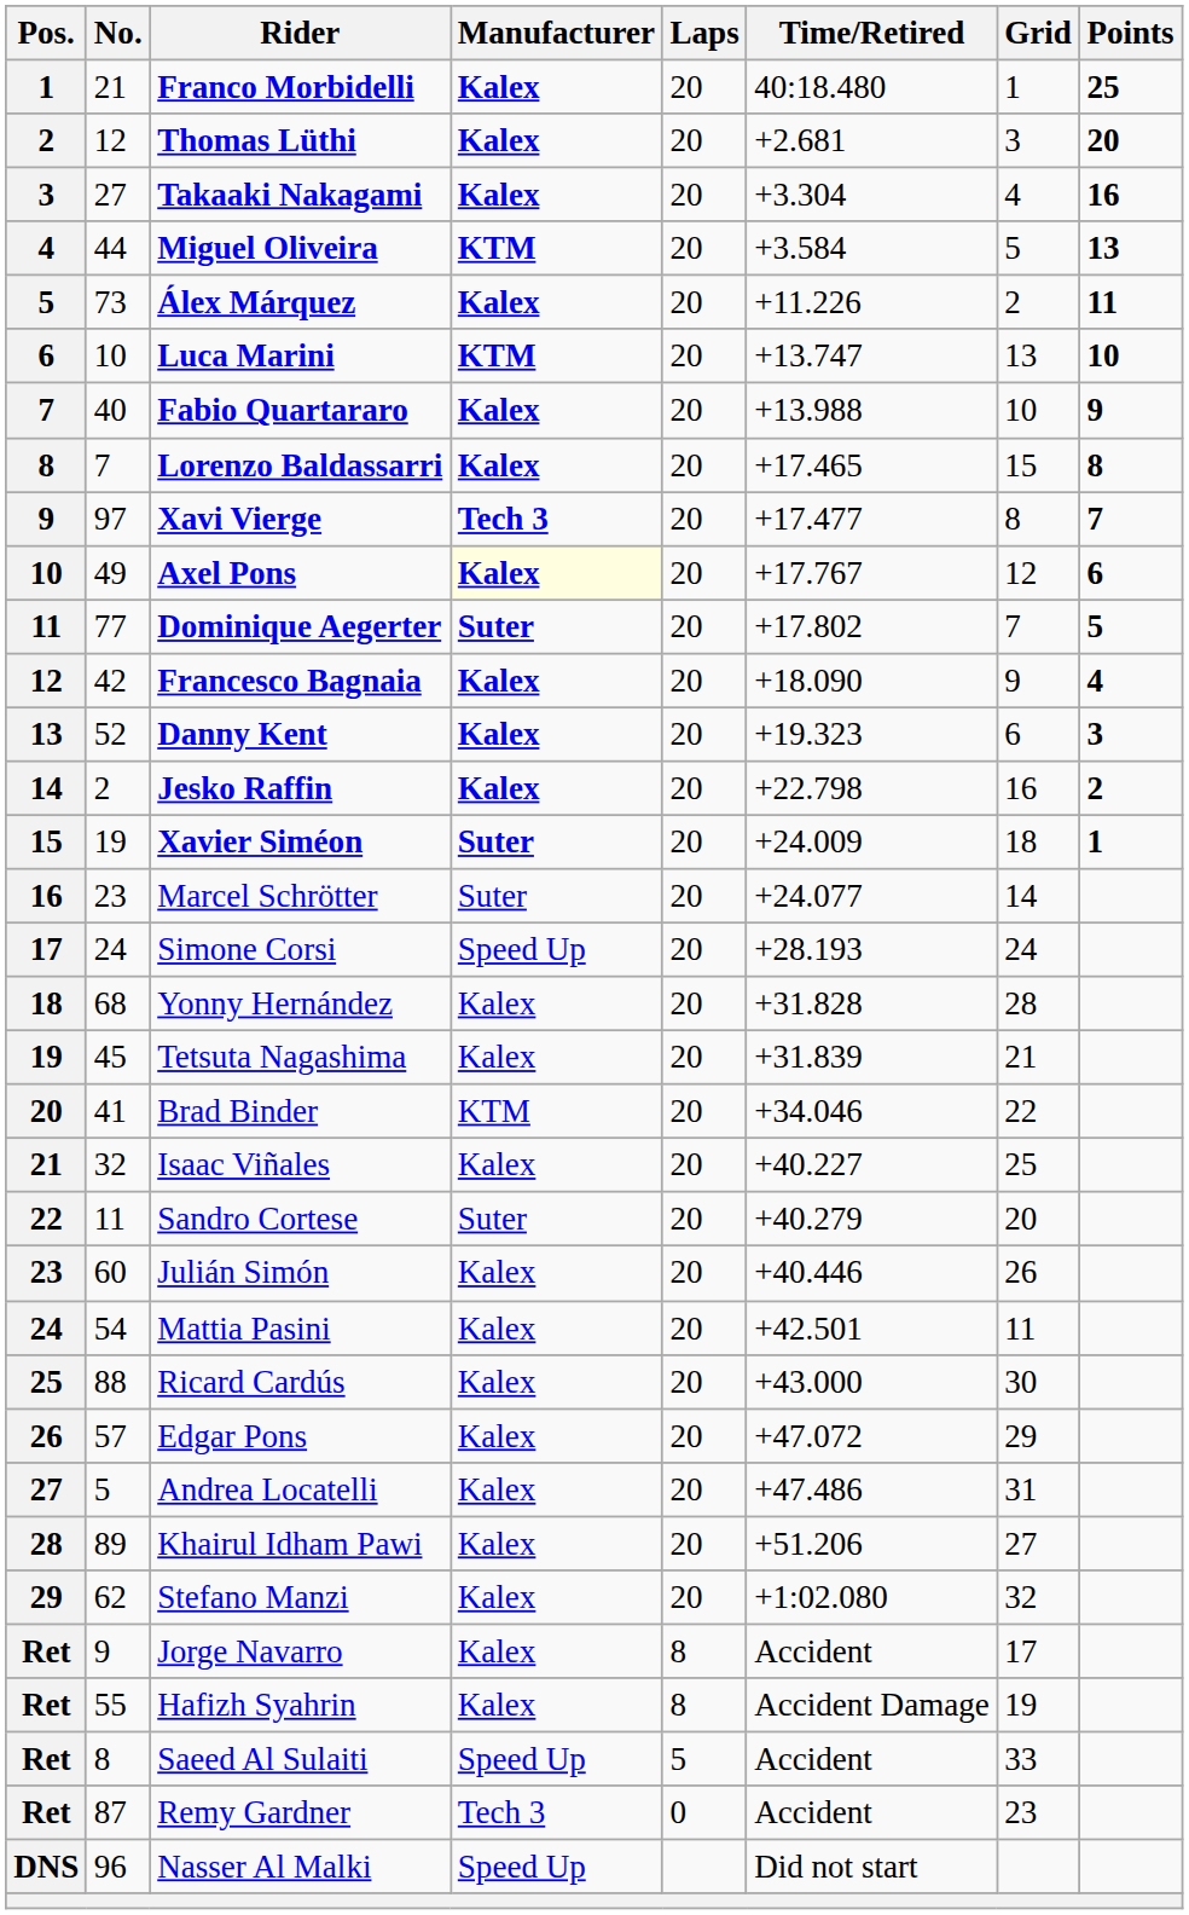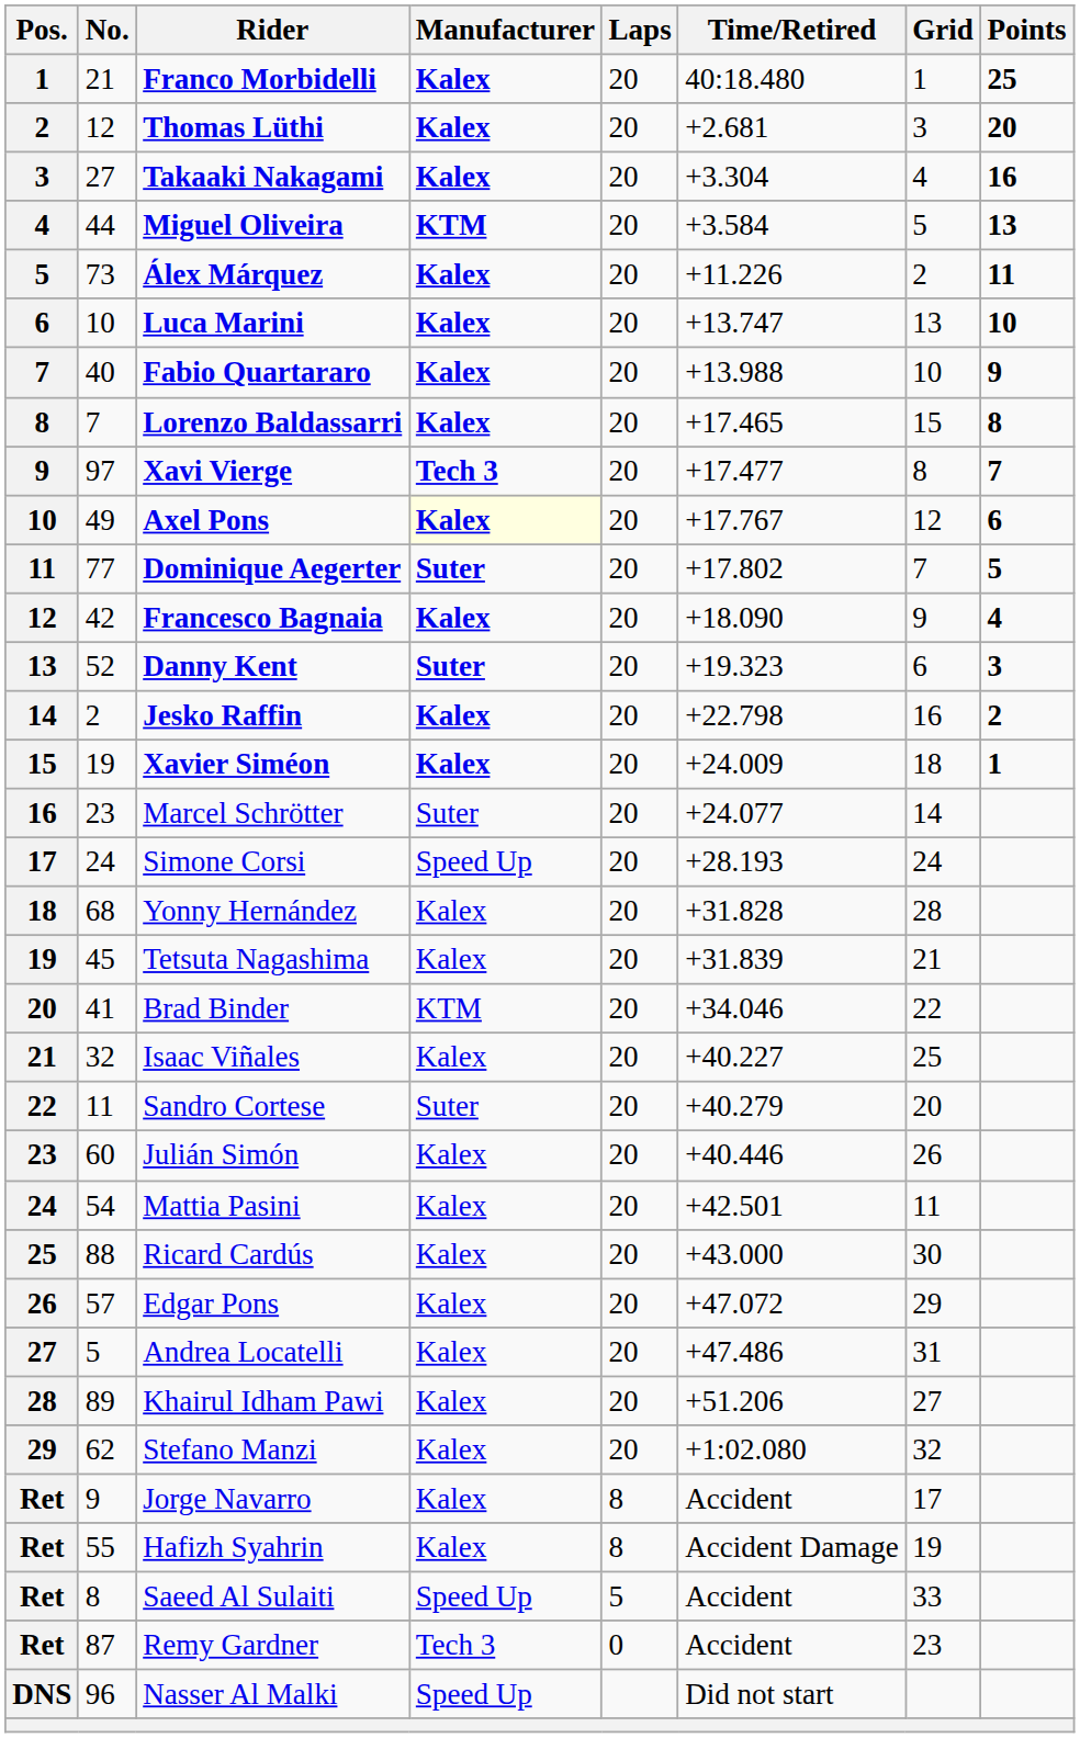Luca Marini | Manufacturer: KTM -> Kalex
Danny Kent | Manufacturer: Kalex -> Suter
Xavier Siméon | Manufacturer: Suter -> Kalex
